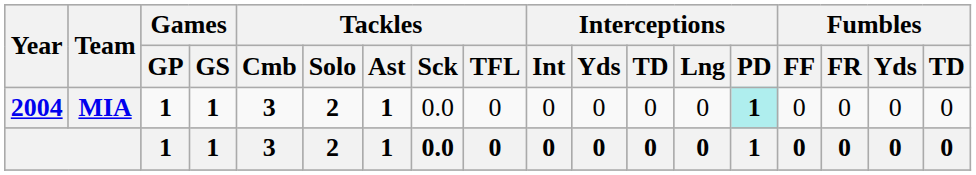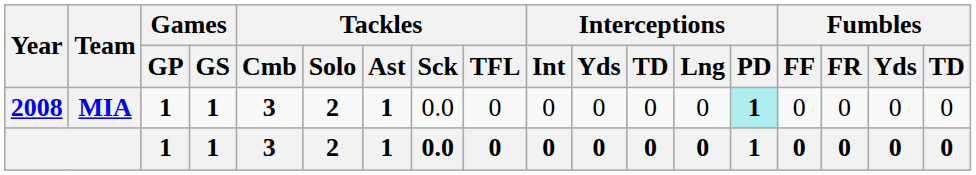MIA | Year: 2004 -> 2008
